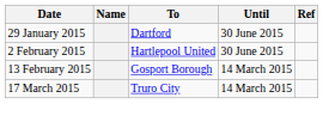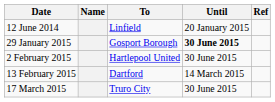+ row: 12 June 2014 | Linfield | 20 January 2015
29 January 2015 | To: Dartford -> Gosport Borough
29 January 2015 | Until: normal -> bold
13 February 2015 | To: Gosport Borough -> Dartford
17 March 2015 | Until: 14 March 2015 -> 30 June 2015
